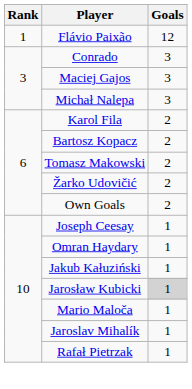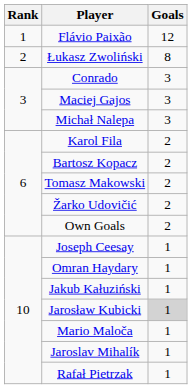+ row: 2 | Łukasz Zwoliński | 8
